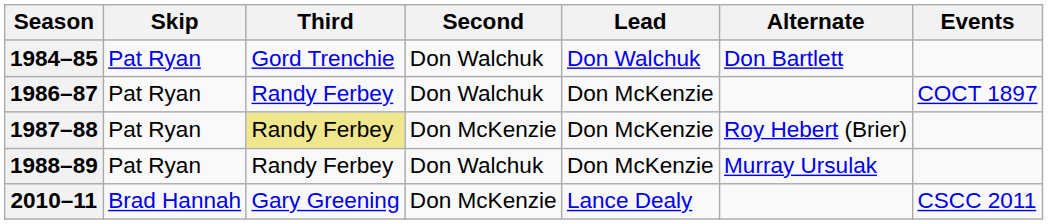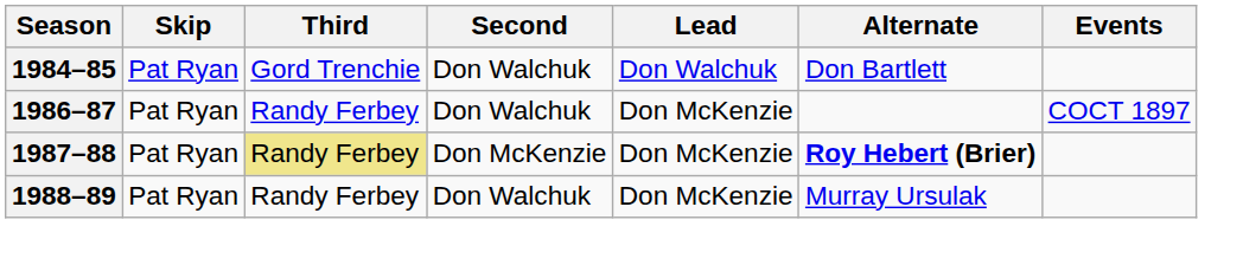1987–88 | Alternate: normal -> bold
- row: 2010–11 | Brad Hannah | Gary Greening | Don McKenzie | Lance Dealy | CSCC 2011
